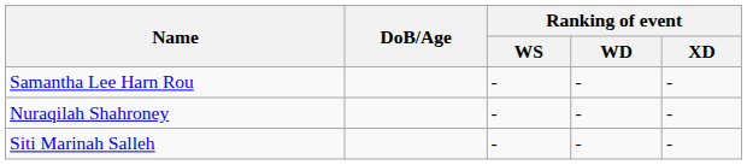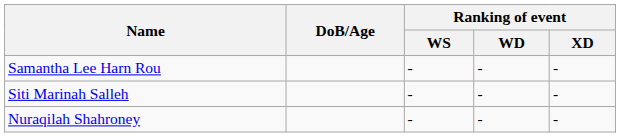rows swapped: Siti Marinah Salleh <-> Nuraqilah Shahroney
